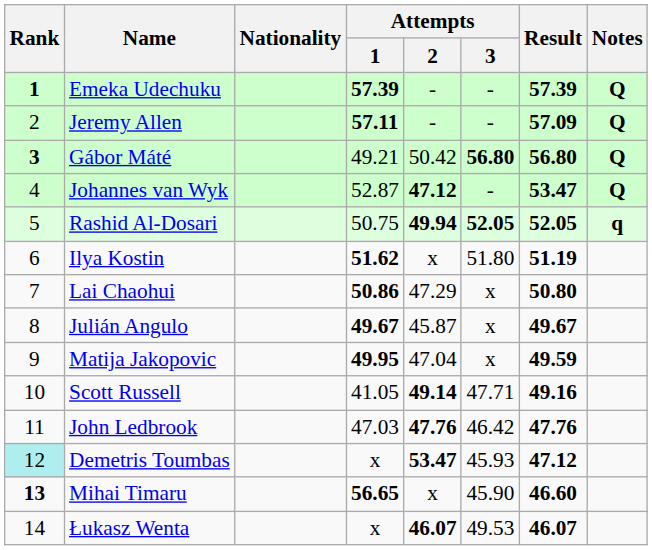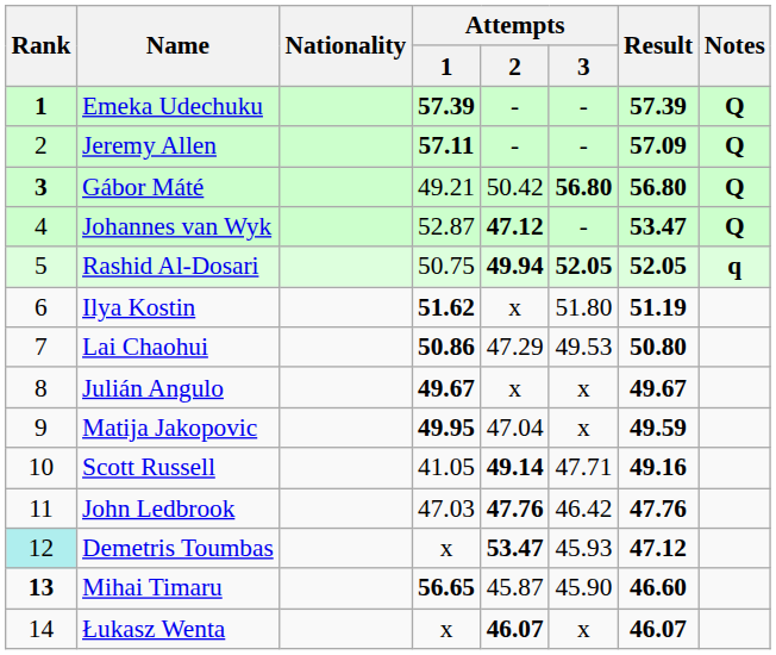Lai Chaohui | Attempts / 3: x -> 49.53
Julián Angulo | Attempts / 2: 45.87 -> x
Mihai Timaru | Attempts / 2: x -> 45.87
Łukasz Wenta | Attempts / 3: 49.53 -> x
